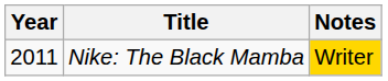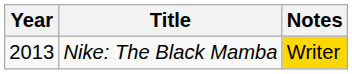Nike: The Black Mamba | Year: 2011 -> 2013
